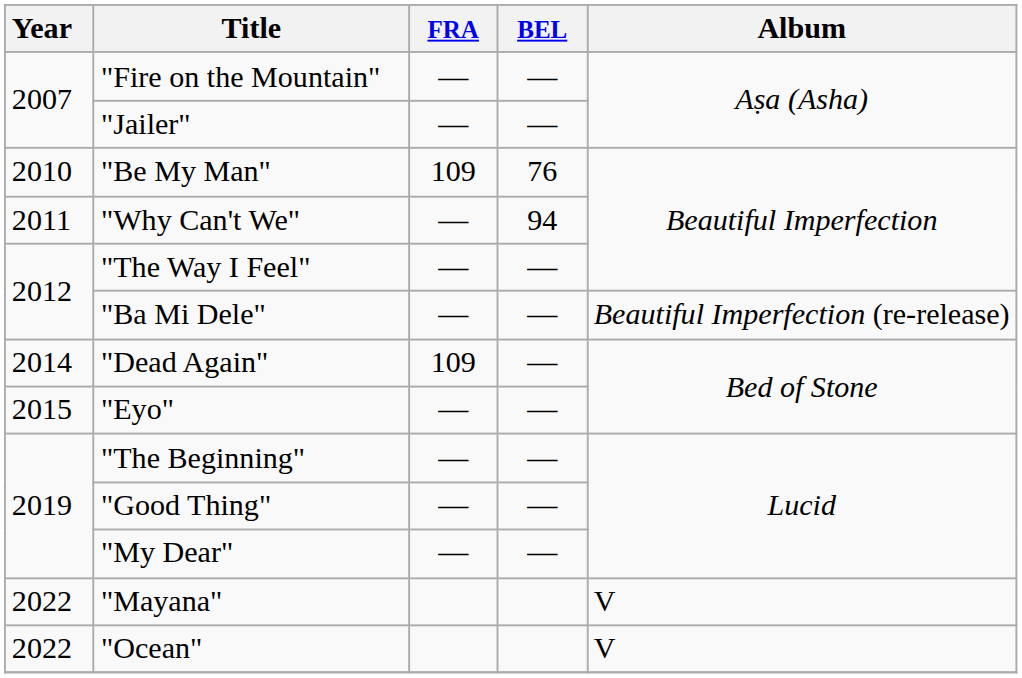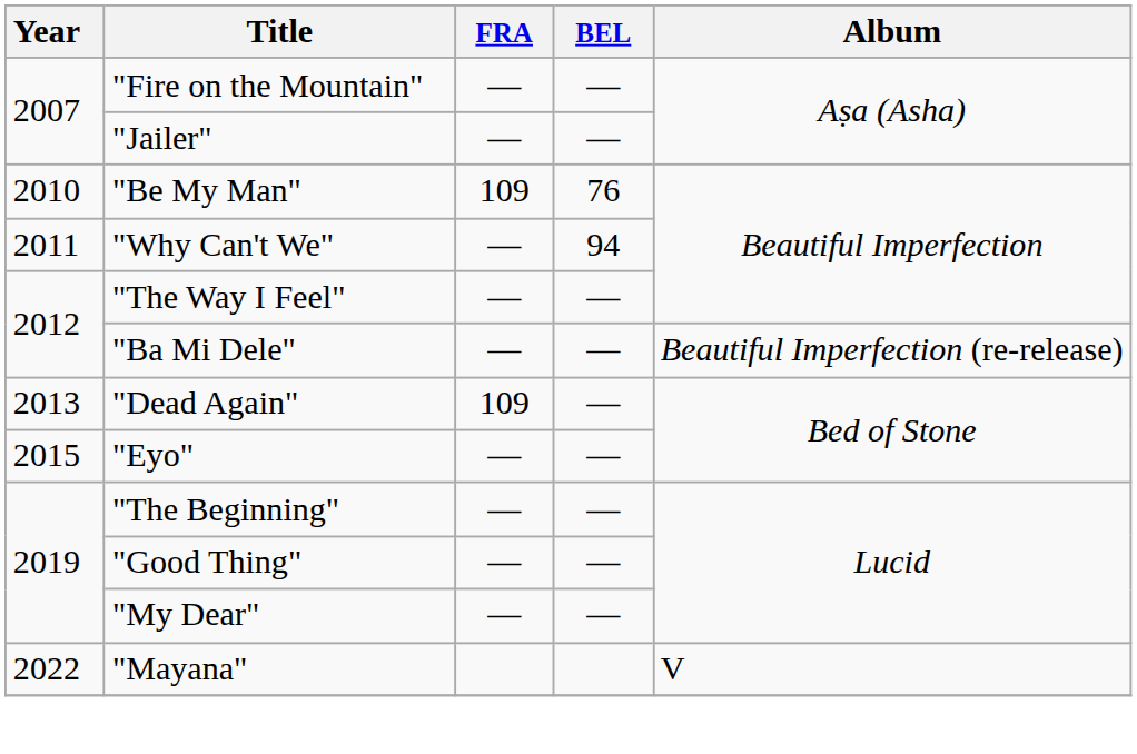"Dead Again" | Year: 2014 -> 2013
- row: 2022 | "Ocean" | V
